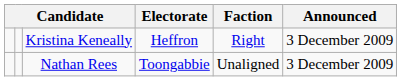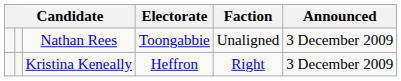rows swapped: Nathan Rees <-> Kristina Keneally
